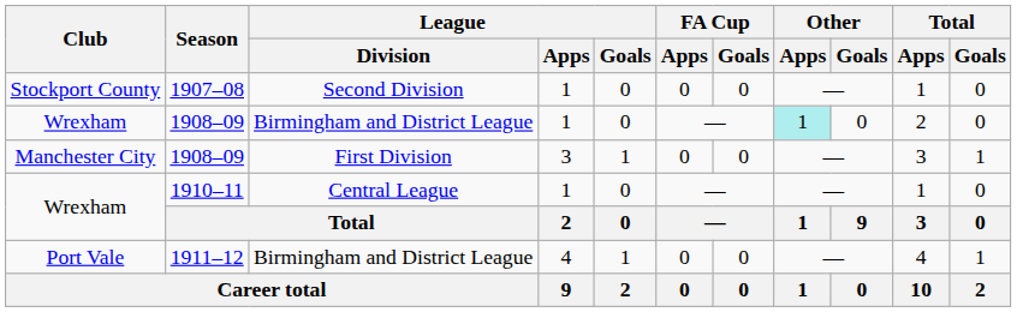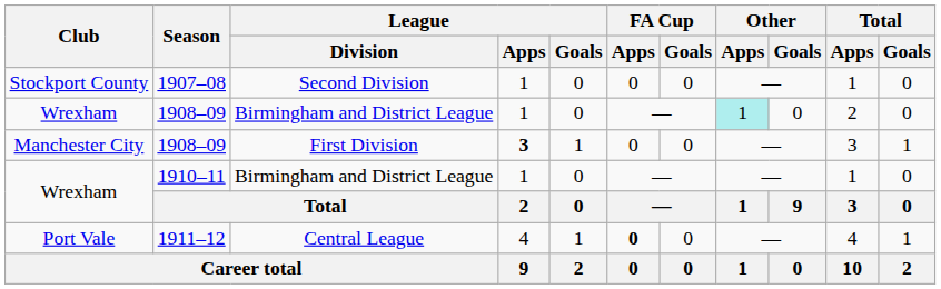Manchester City | League / Apps: normal -> bold
Wrexham / 1910–11 | League / Division: Central League -> Birmingham and District League
Port Vale | League / Division: Birmingham and District League -> Central League
Port Vale | FA Cup / Apps: normal -> bold
